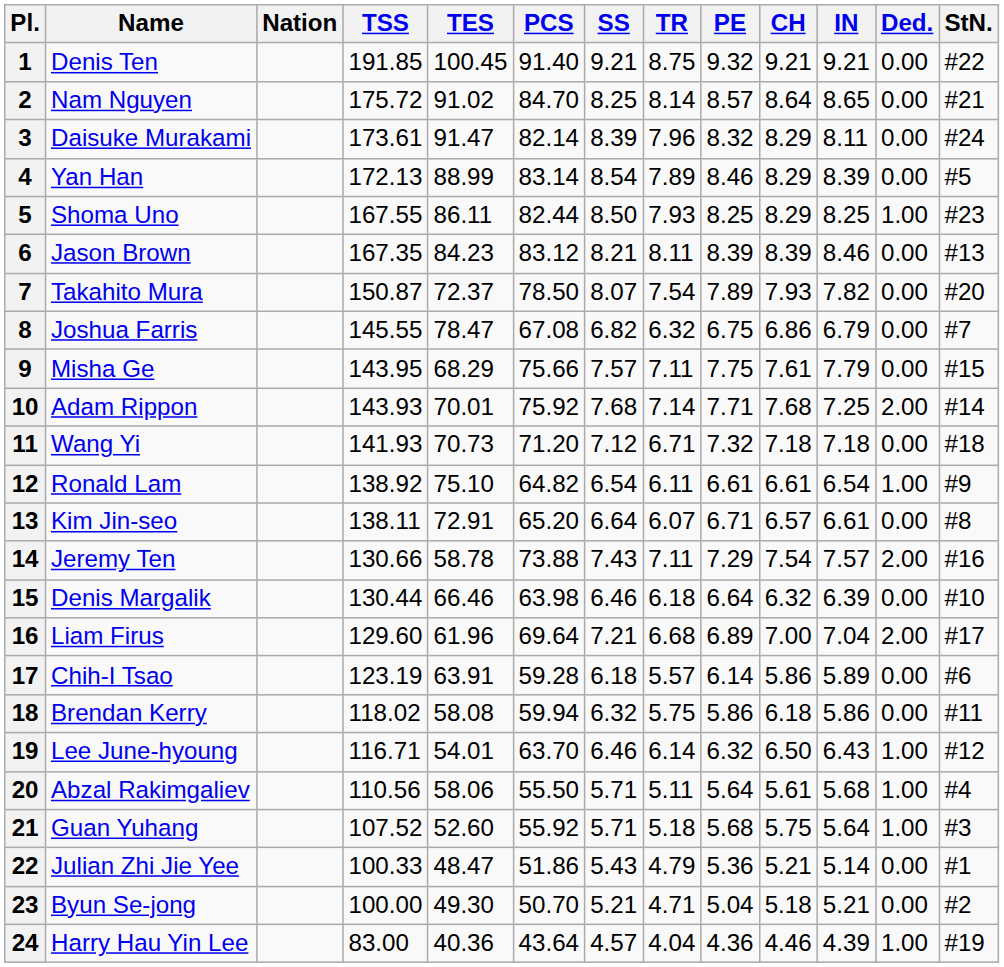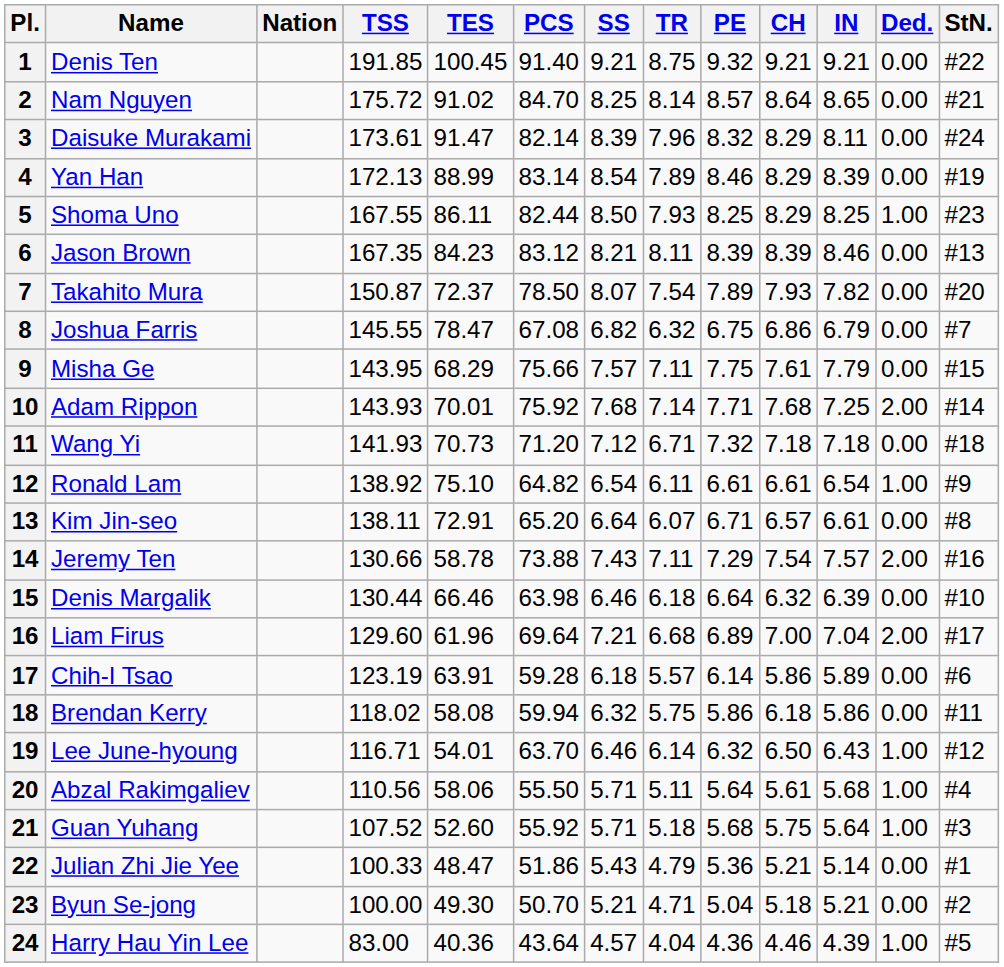4 | StN.: #5 -> #19
24 | StN.: #19 -> #5
